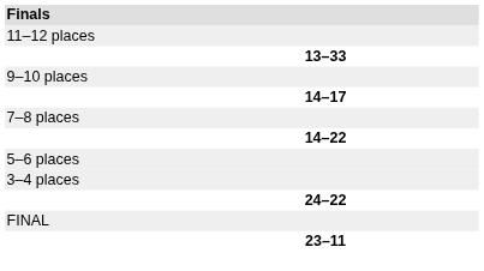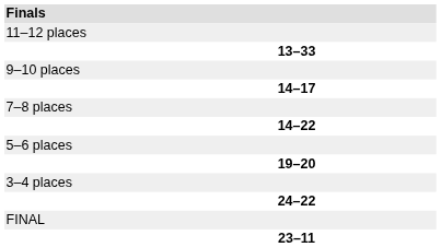+ row: 19–20
